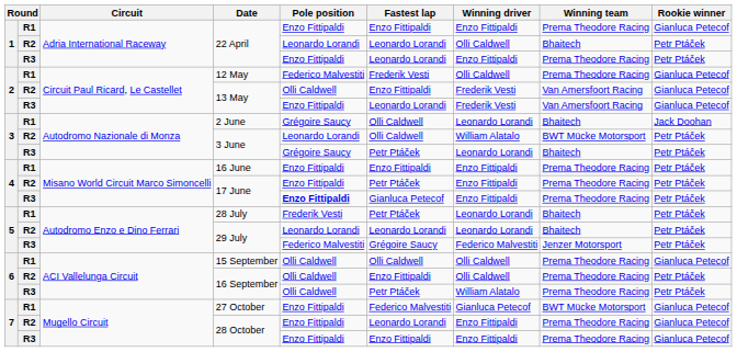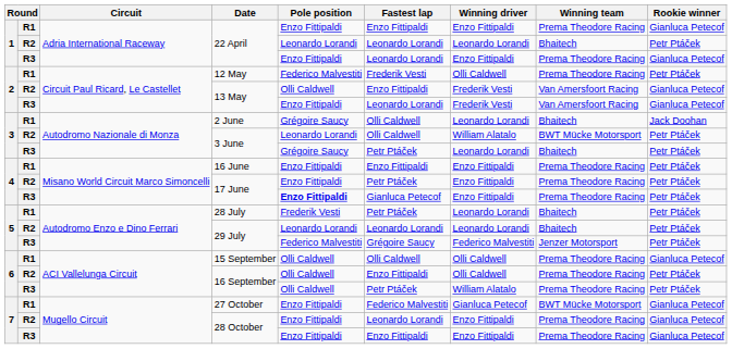R2 / 22 April | Winning driver: Olli Caldwell -> Leonardo Lorandi
R3 / 22 April | Rookie winner: Petr Ptáček -> Gianluca Petecof
12 May | Rookie winner: Gianluca Petecof -> Petr Ptáček
